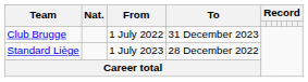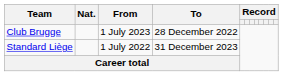Club Brugge | From: 1 July 2022 -> 1 July 2023
Club Brugge | To: 31 December 2023 -> 28 December 2022
Standard Liège | From: 1 July 2023 -> 1 July 2022
Standard Liège | To: 28 December 2022 -> 31 December 2023
